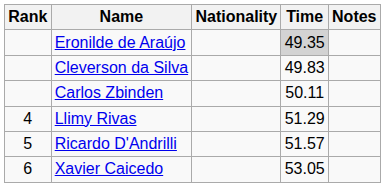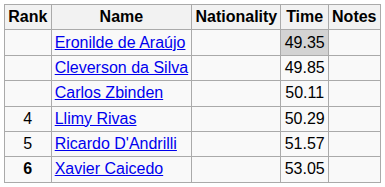Cleverson da Silva | Time: 49.83 -> 49.85
Llimy Rivas | Time: 51.29 -> 50.29
Xavier Caicedo | Rank: normal -> bold
